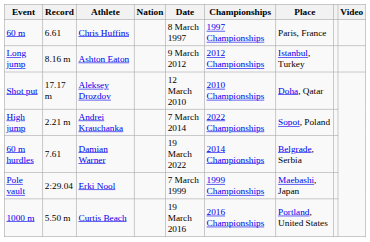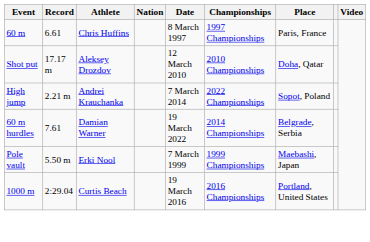- row: Long jump | 8.16 m | Ashton Eaton | 9 March 2012 | 2012 Championships | Istanbul, Turkey
Pole vault | Record: 2:29.04 -> 5.50 m
1000 m | Record: 5.50 m -> 2:29.04
